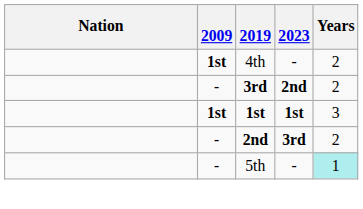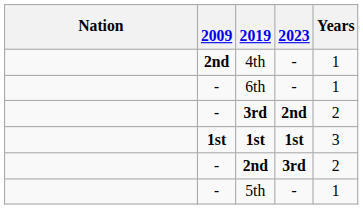4th | 2009: 1st -> 2nd
4th | Years: 2 -> 1
+ row: - | 6th | - | 1
5th | Years: paleturquoise background -> no background
